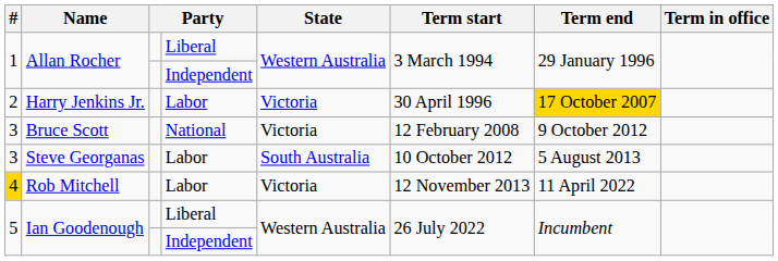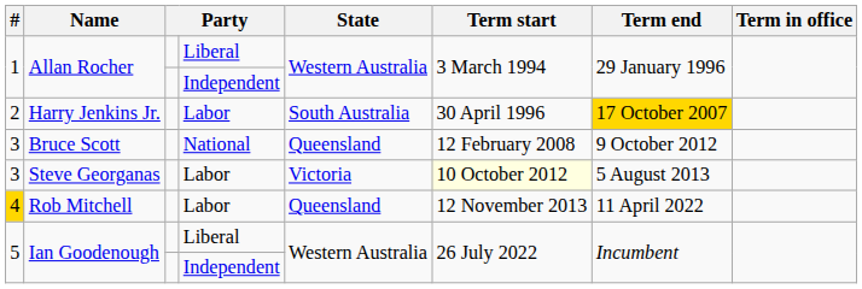Harry Jenkins Jr. | State: Victoria -> South Australia
Bruce Scott | State: Victoria -> Queensland
Steve Georganas | State: South Australia -> Victoria
Steve Georganas | Term start: no background -> lightyellow background
Rob Mitchell | State: Victoria -> Queensland
